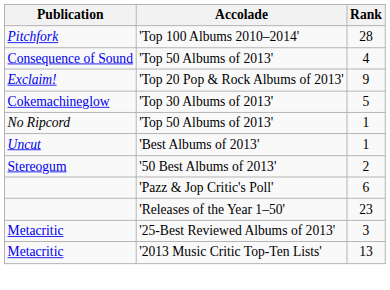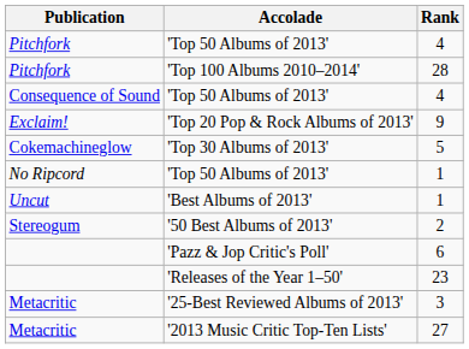+ row: Pitchfork | 'Top 50 Albums of 2013' | 4
'2013 Music Critic Top-Ten Lists' | Rank: 13 -> 27
